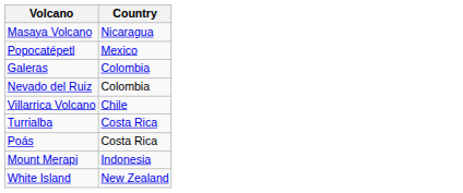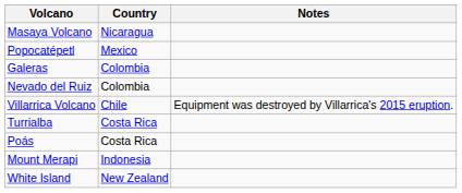+ column: Notes | Equipment was destroyed by Villarrica's 2015 eruption.
